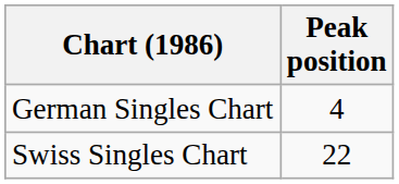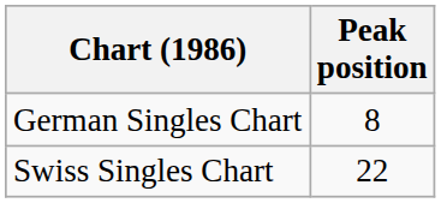German Singles Chart | Peak position: 4 -> 8
